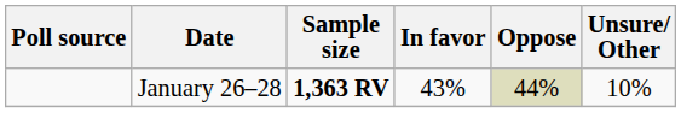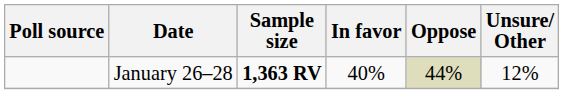January 26–28 | In favor: 43% -> 40%
January 26–28 | Unsure/ Other: 10% -> 12%
